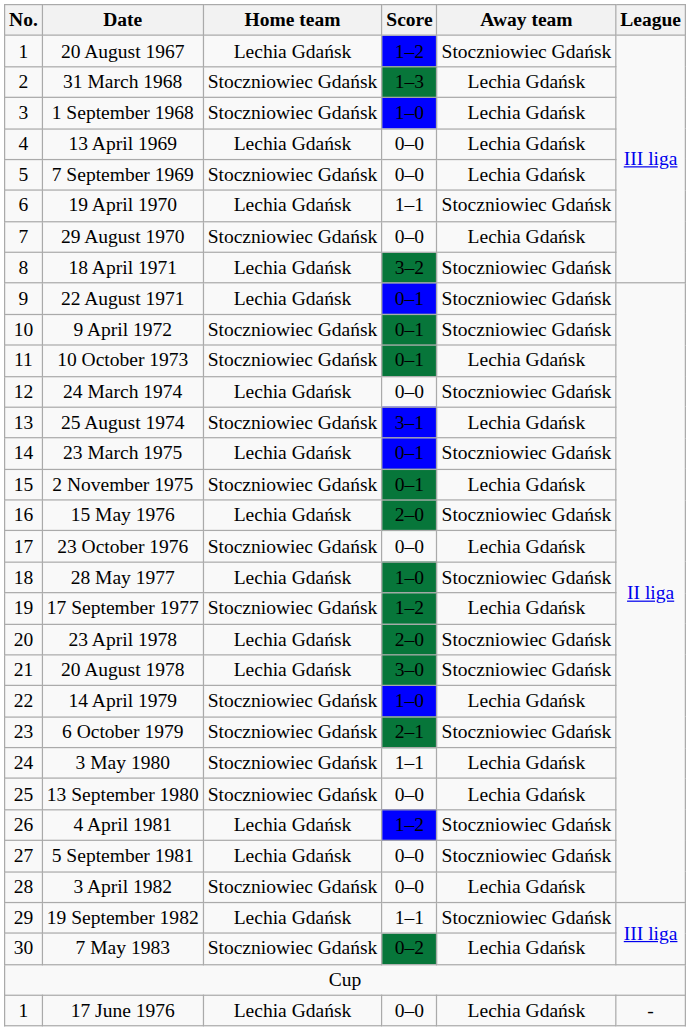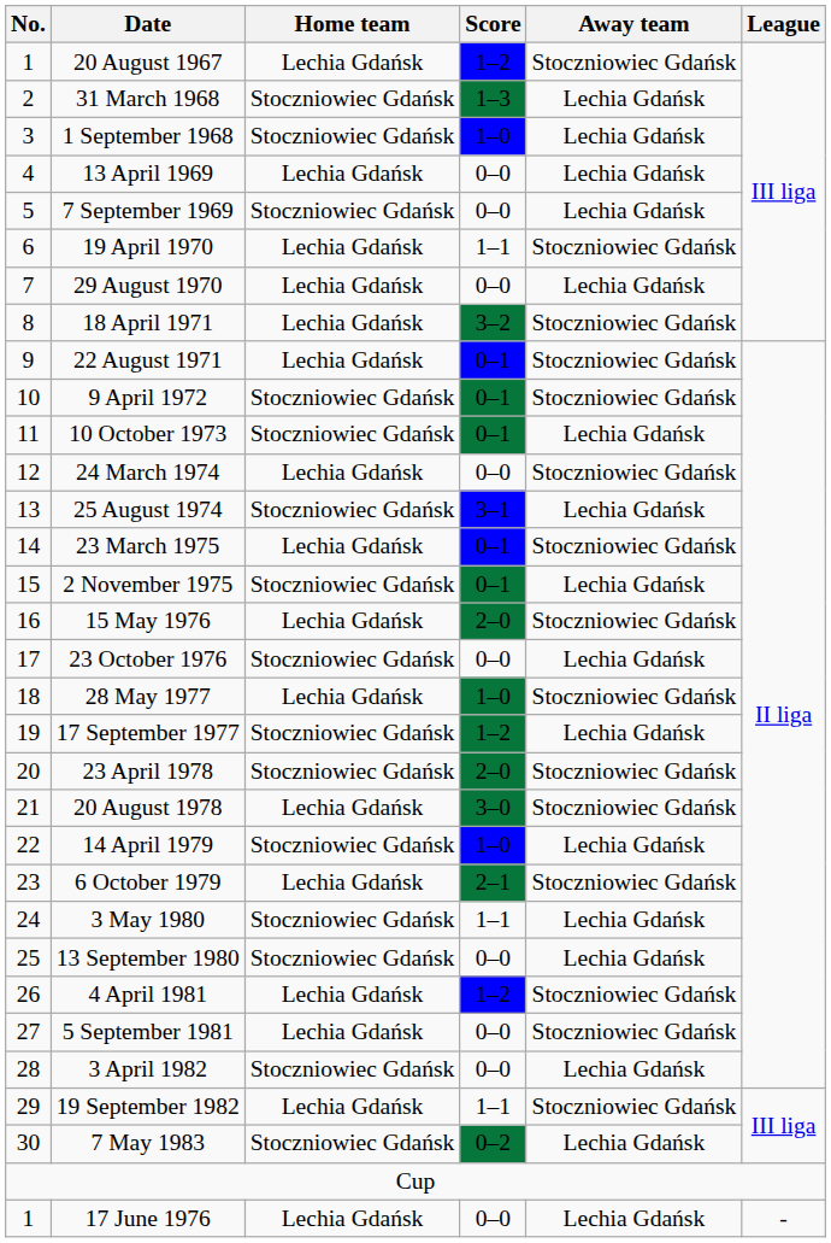29 August 1970 | Home team: Stoczniowiec Gdańsk -> Lechia Gdańsk
23 April 1978 | Home team: Lechia Gdańsk -> Stoczniowiec Gdańsk
6 October 1979 | Home team: Stoczniowiec Gdańsk -> Lechia Gdańsk
